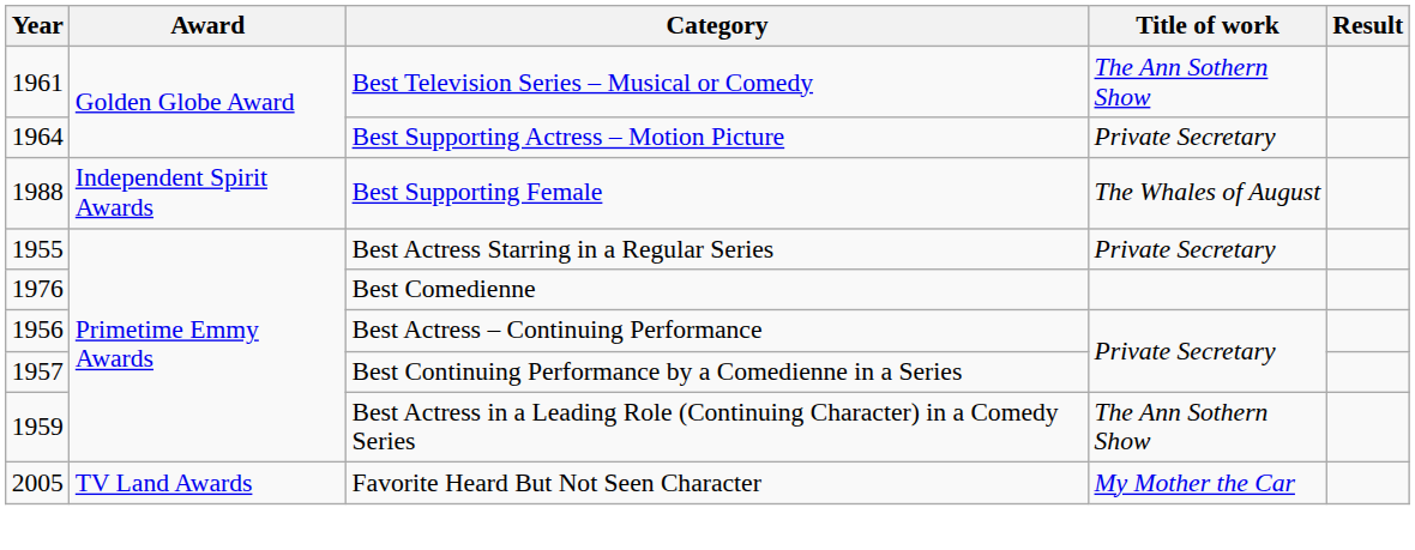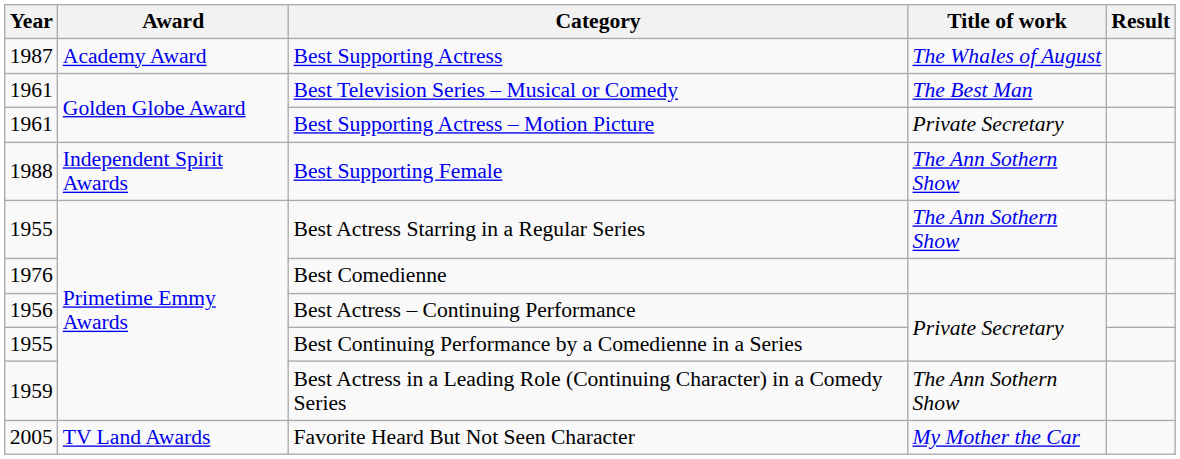+ row: 1987 | Academy Award | Best Supporting Actress | The Whales of August
Best Television Series – Musical or Comedy | Title of work: The Ann Sothern Show -> The Best Man
Best Supporting Actress – Motion Picture | Year: 1964 -> 1961
Best Supporting Female | Title of work: The Whales of August -> The Ann Sothern Show
Best Actress Starring in a Regular Series | Title of work: Private Secretary -> The Ann Sothern Show
Best Continuing Performance by a Comedienne in a Series | Year: 1957 -> 1955
